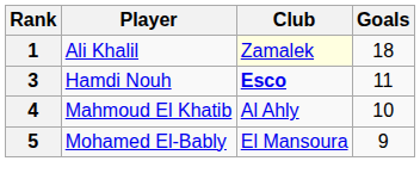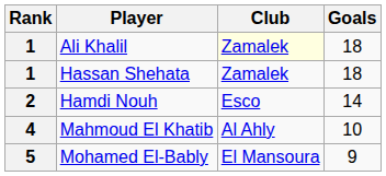+ row: 1 | Hassan Shehata | Zamalek | 18
Hamdi Nouh | Rank: 3 -> 2
Hamdi Nouh | Club: bold -> normal
Hamdi Nouh | Goals: 11 -> 14
